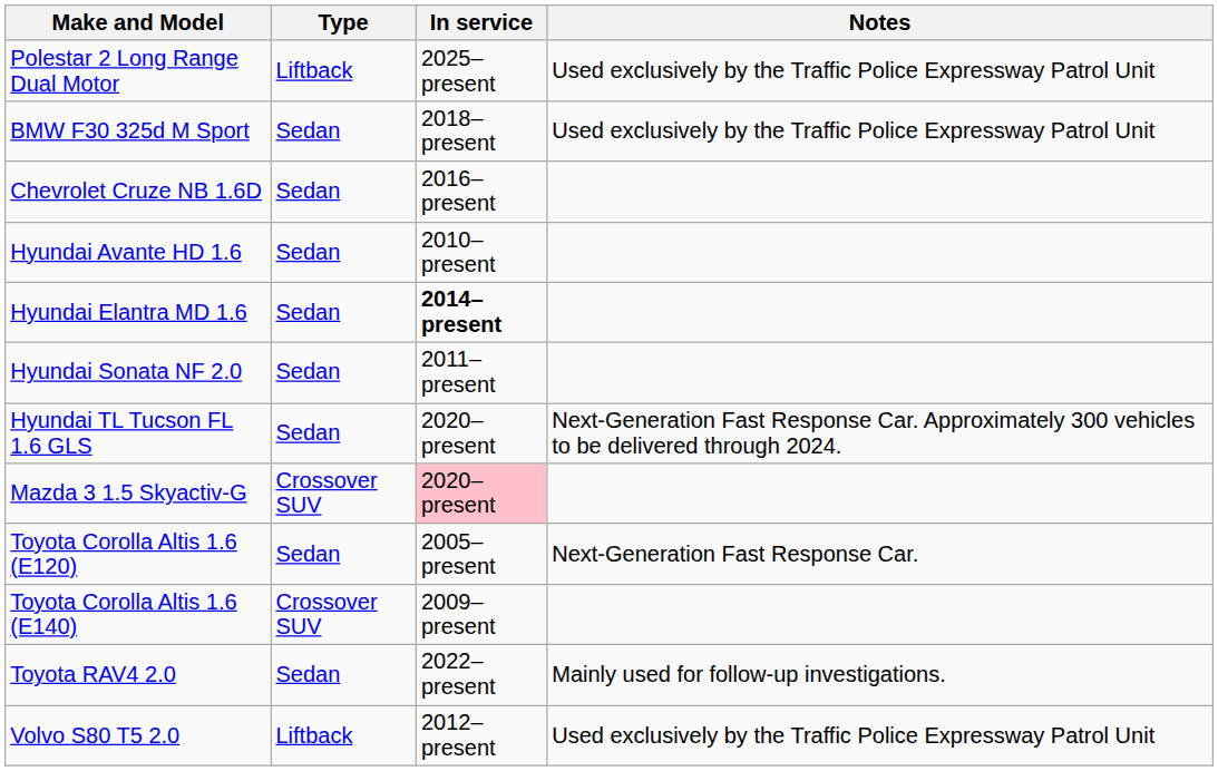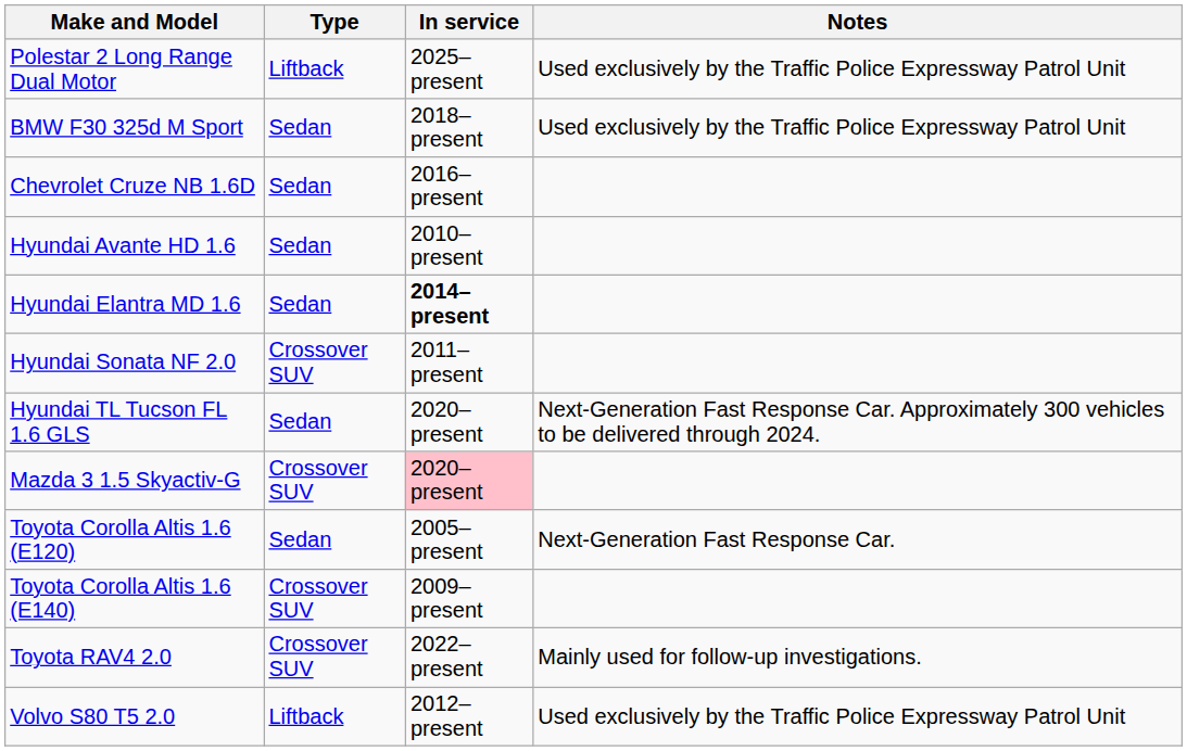Hyundai Sonata NF 2.0 | Type: Sedan -> Crossover SUV
Toyota RAV4 2.0 | Type: Sedan -> Crossover SUV
